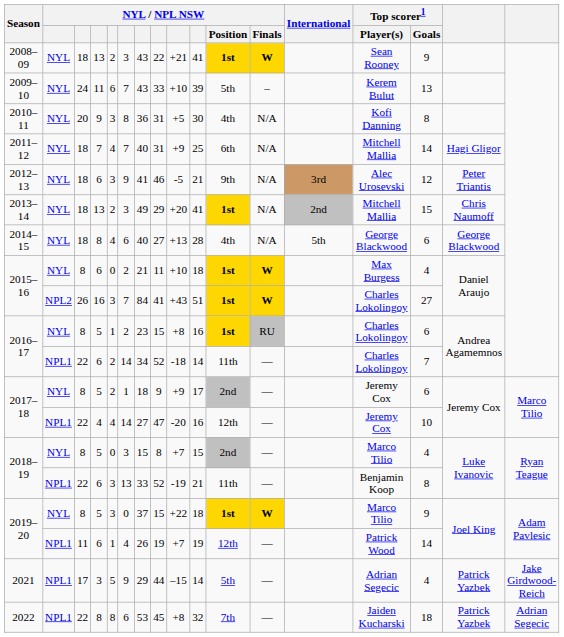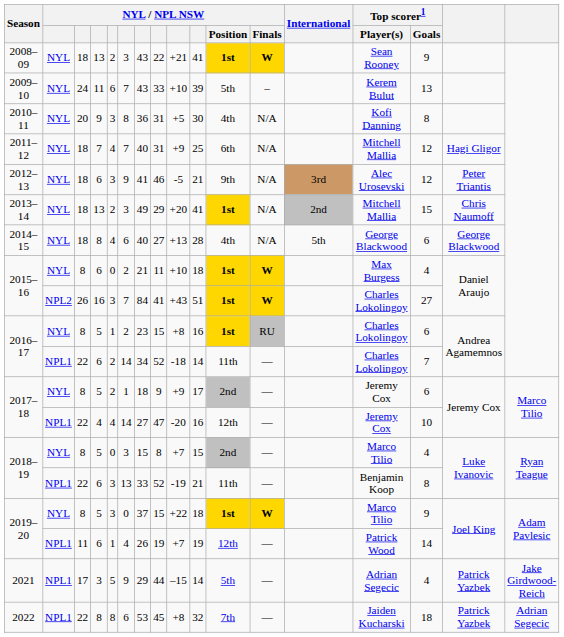2011–12 | Top scorer1 / Goals: 14 -> 12
